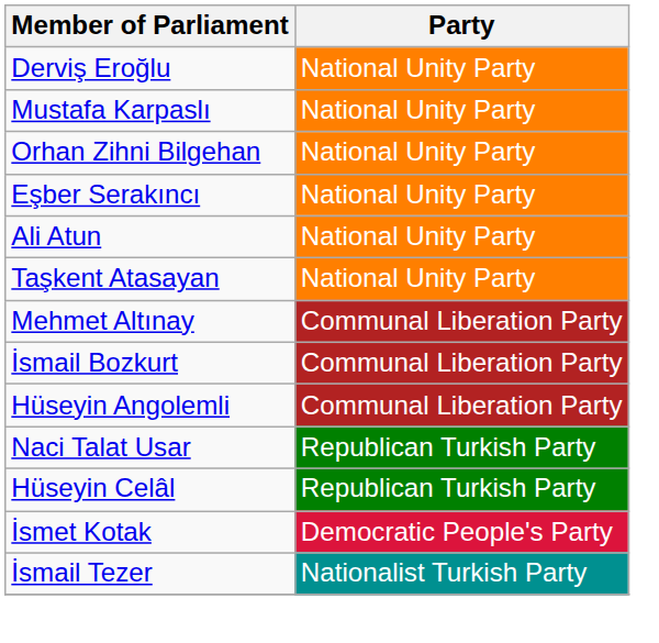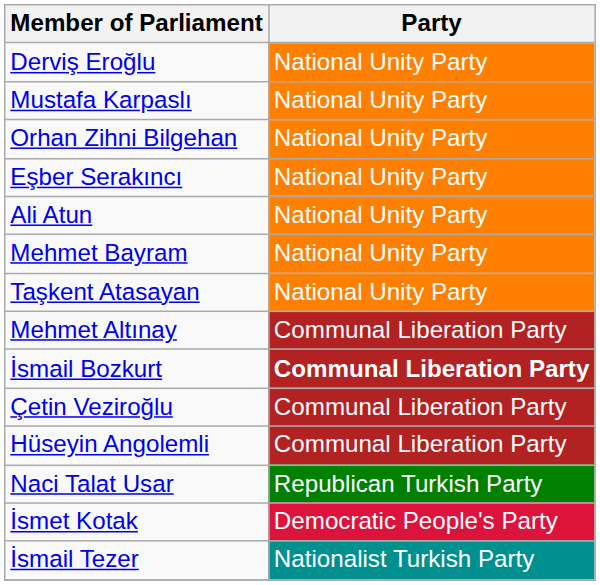+ row: Mehmet Bayram | National Unity Party
İsmail Bozkurt | Party: normal -> bold
+ row: Çetin Veziroğlu | Communal Liberation Party
- row: Hüseyin Celâl | Republican Turkish Party
